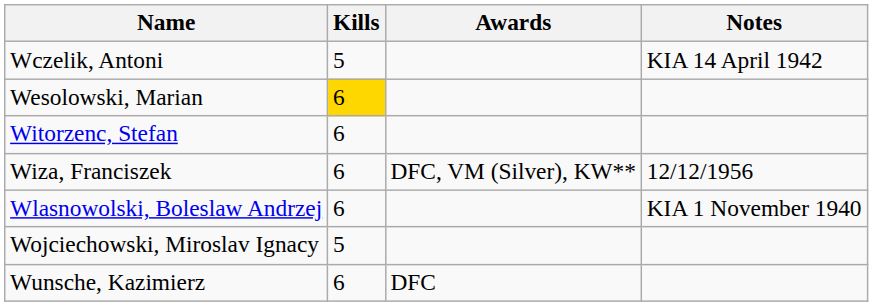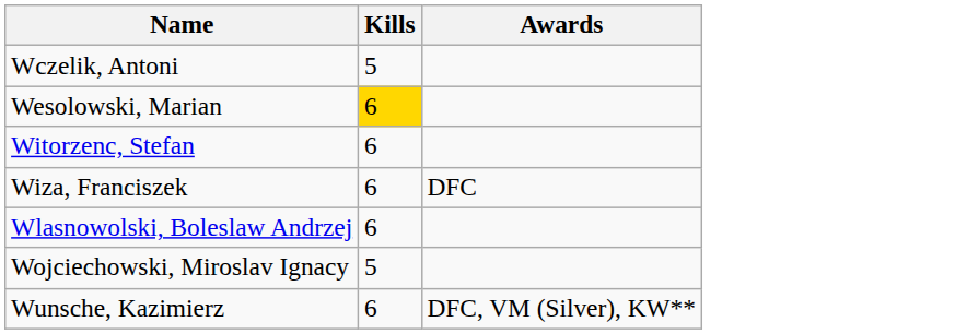- column: Notes | KIA 14 April 1942 | 12/12/1956 | KIA 1 November 1940
Wiza, Franciszek | Awards: DFC, VM (Silver), KW** -> DFC
Wunsche, Kazimierz | Awards: DFC -> DFC, VM (Silver), KW**
